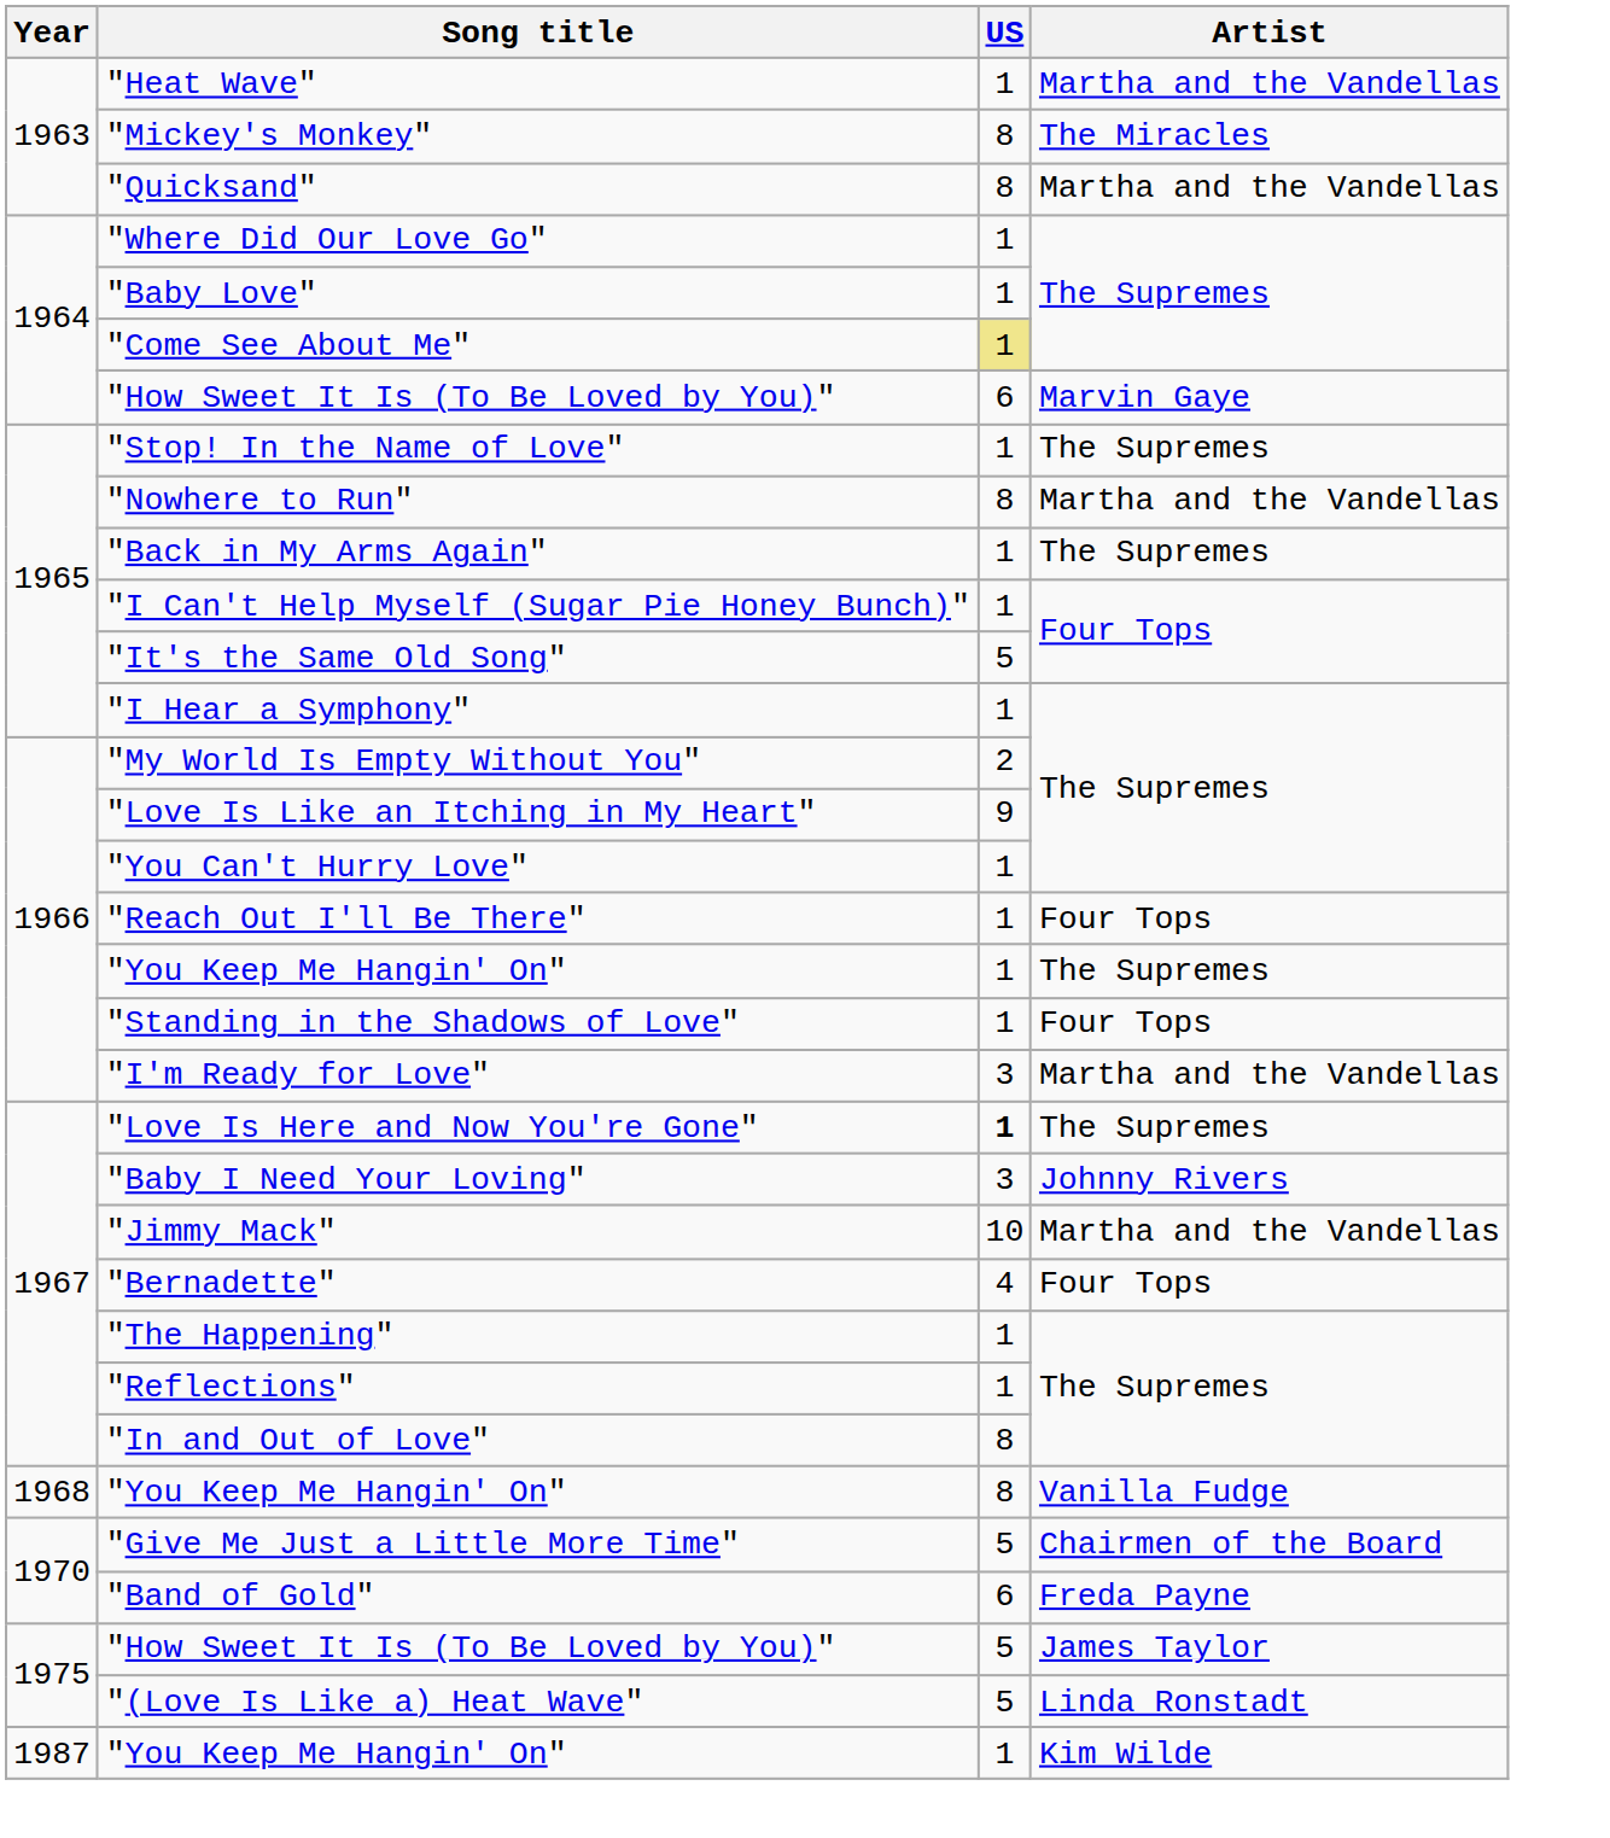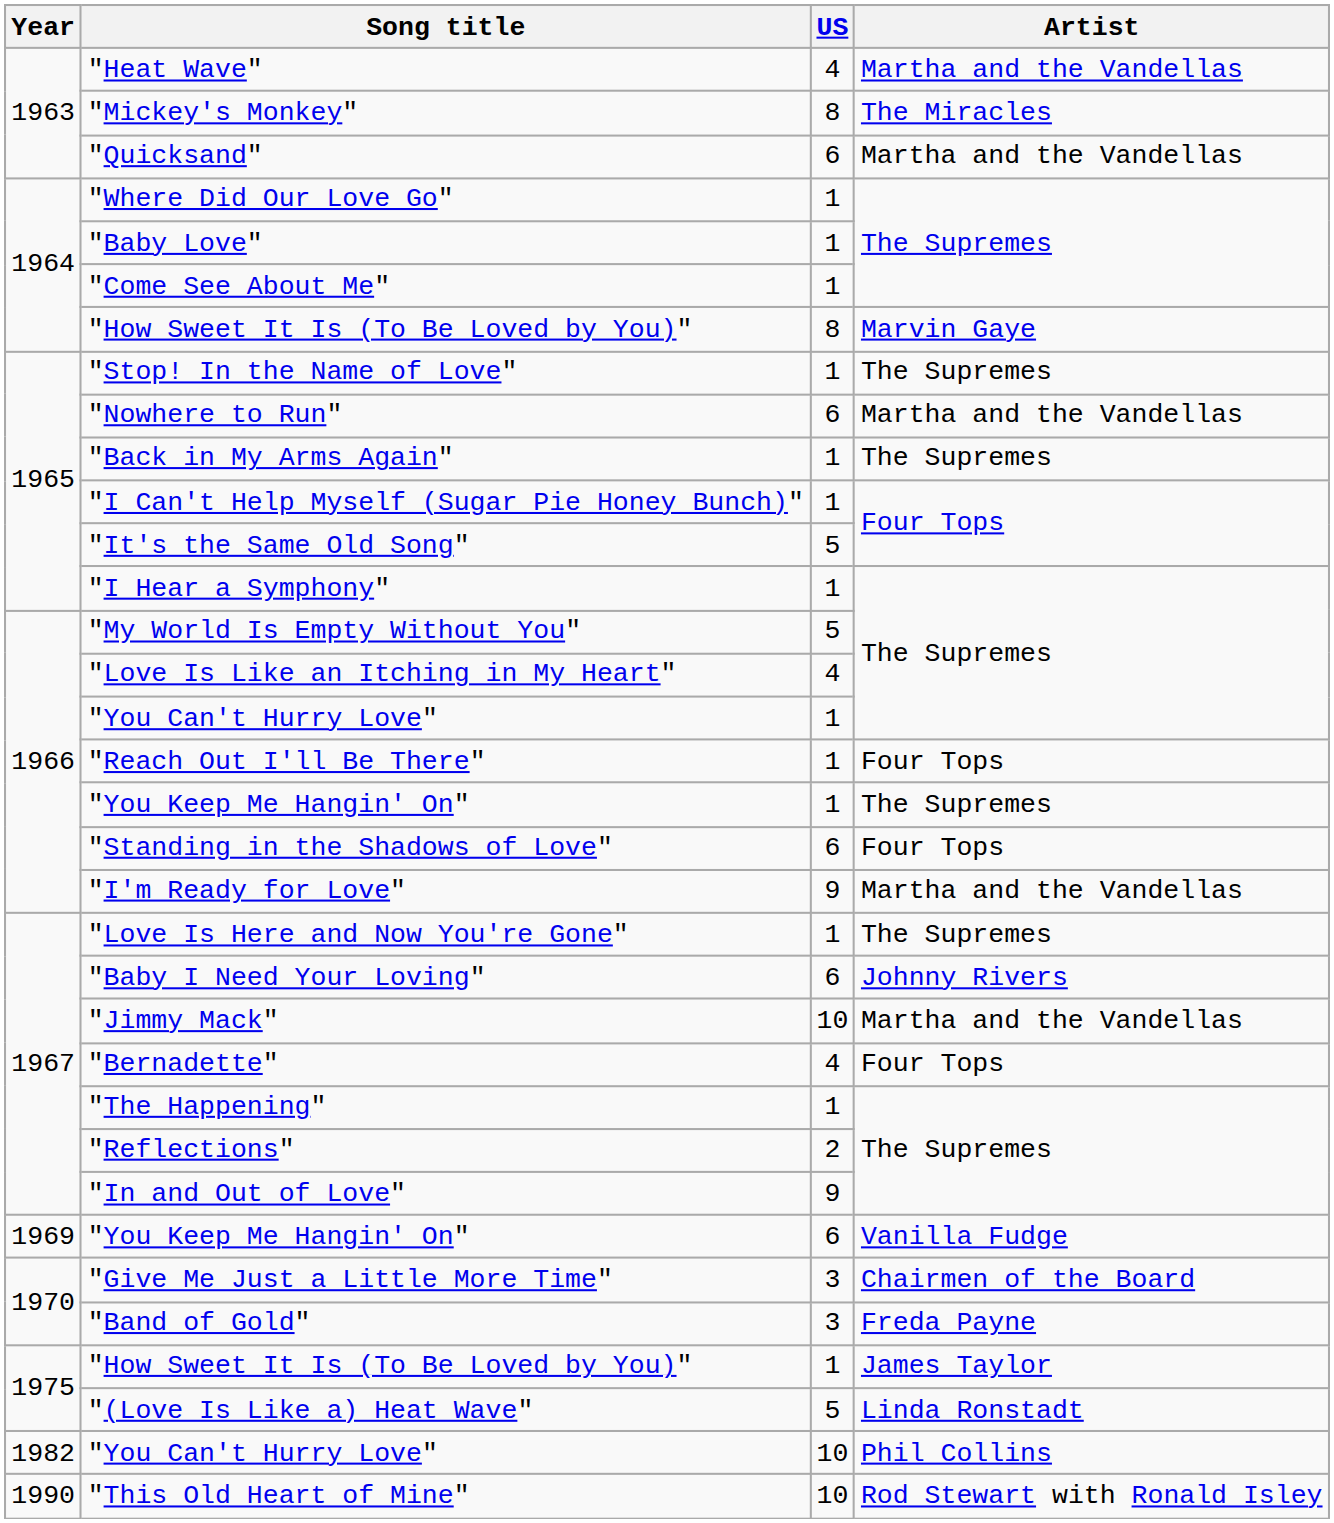"Heat Wave" | US: 1 -> 4
"Quicksand" | US: 8 -> 6
"Come See About Me" | US: khaki background -> no background
"How Sweet It Is (To Be Loved by You)" / Marvin Gaye | US: 6 -> 8
"Nowhere to Run" | US: 8 -> 6
"My World Is Empty Without You" | US: 2 -> 5
"Love Is Like an Itching in My Heart" | US: 9 -> 4
"Standing in the Shadows of Love" | US: 1 -> 6
"I'm Ready for Love" | US: 3 -> 9
"Love Is Here and Now You're Gone" | US: bold -> normal
"Baby I Need Your Loving" | US: 3 -> 6
"Reflections" | US: 1 -> 2
"In and Out of Love" | US: 8 -> 9
"You Keep Me Hangin' On" / Vanilla Fudge | Year: 1968 -> 1969
"You Keep Me Hangin' On" / Vanilla Fudge | US: 8 -> 6
"Give Me Just a Little More Time" | US: 5 -> 3
"Band of Gold" | US: 6 -> 3
"How Sweet It Is (To Be Loved by You)" / James Taylor | US: 5 -> 1
+ row: 1982 | "You Can't Hurry Love" | 10 | Phil Collins
- row: 1987 | "You Keep Me Hangin' On" | 1 | Kim Wilde
+ row: 1990 | "This Old Heart of Mine" | 10 | Rod Stewart with Ronald Isley
